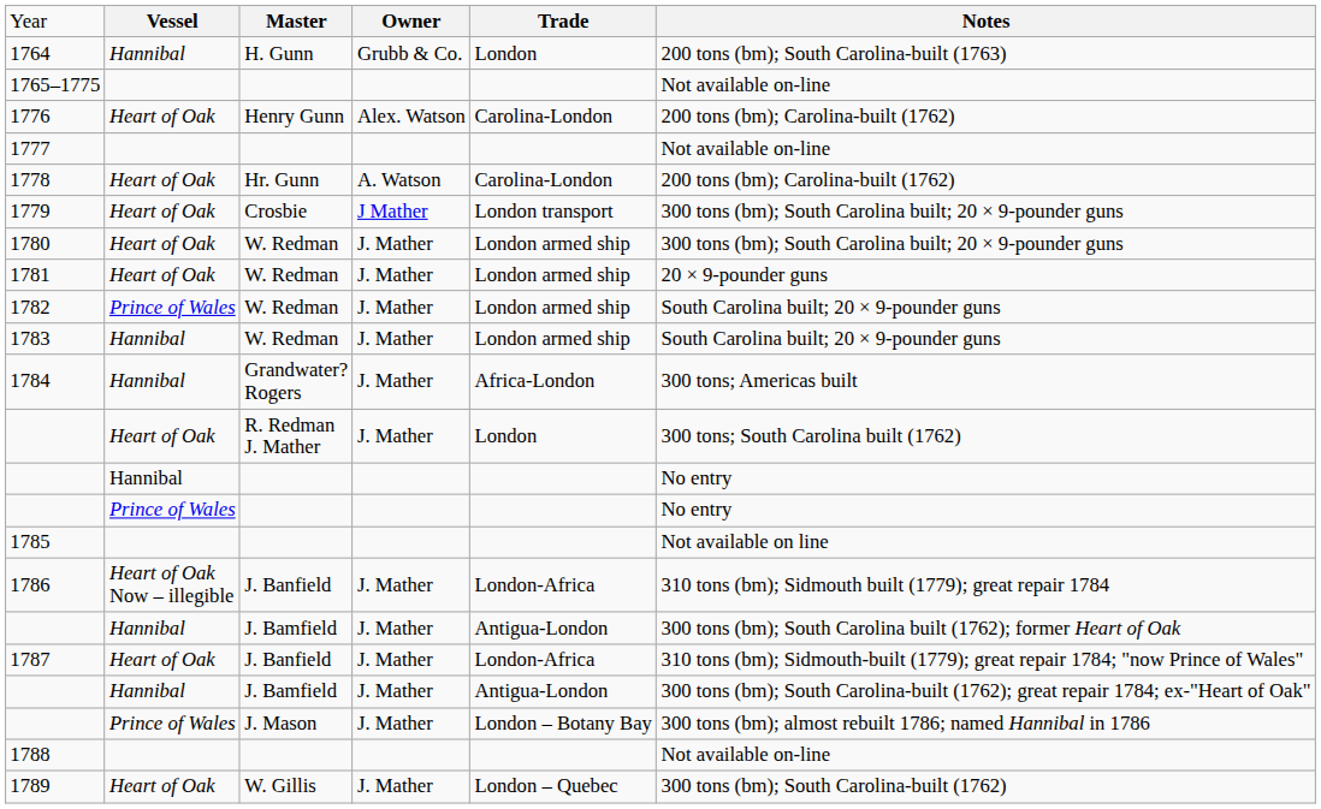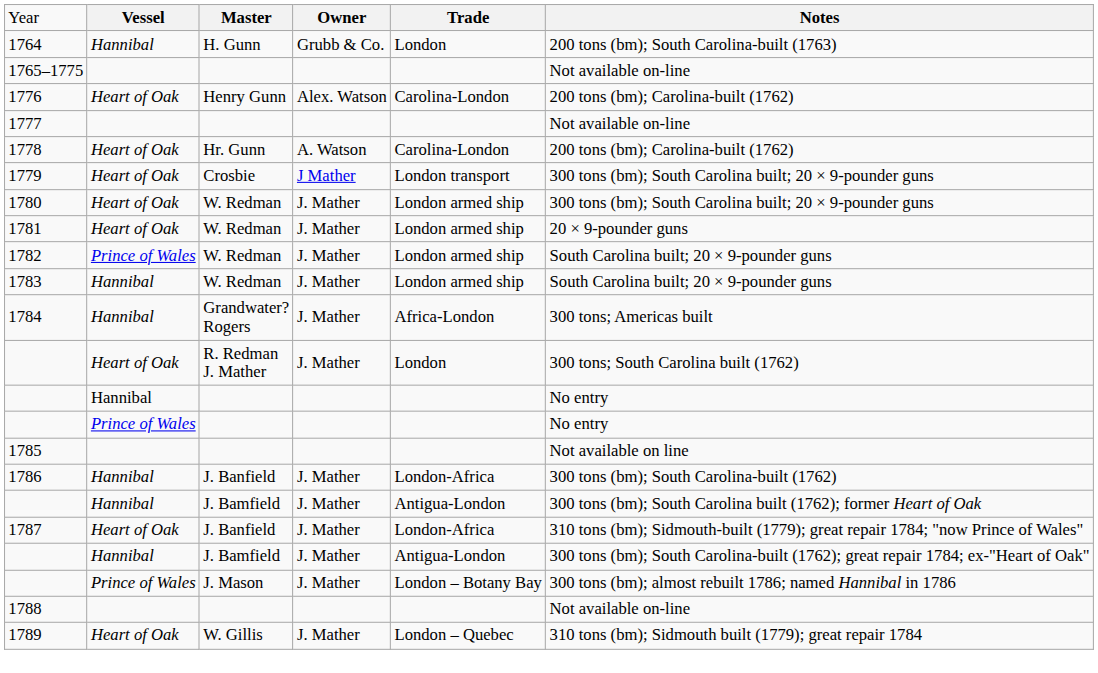1786 | column 2: Heart of Oak Now – illegible -> Hannibal
1786 | column 6: 310 tons (bm); Sidmouth built (1779); great repair 1784 -> 300 tons (bm); South Carolina-built (1762)
1789 | column 6: 300 tons (bm); South Carolina-built (1762) -> 310 tons (bm); Sidmouth built (1779); great repair 1784
